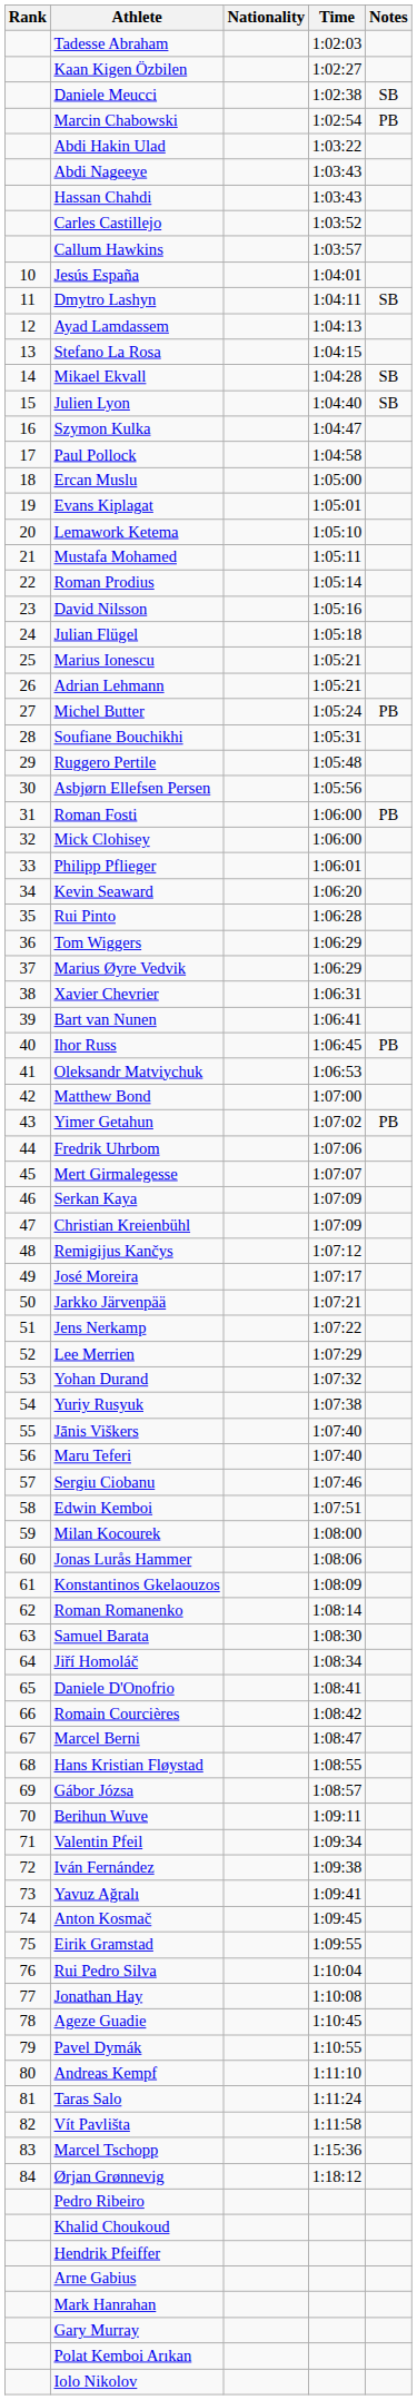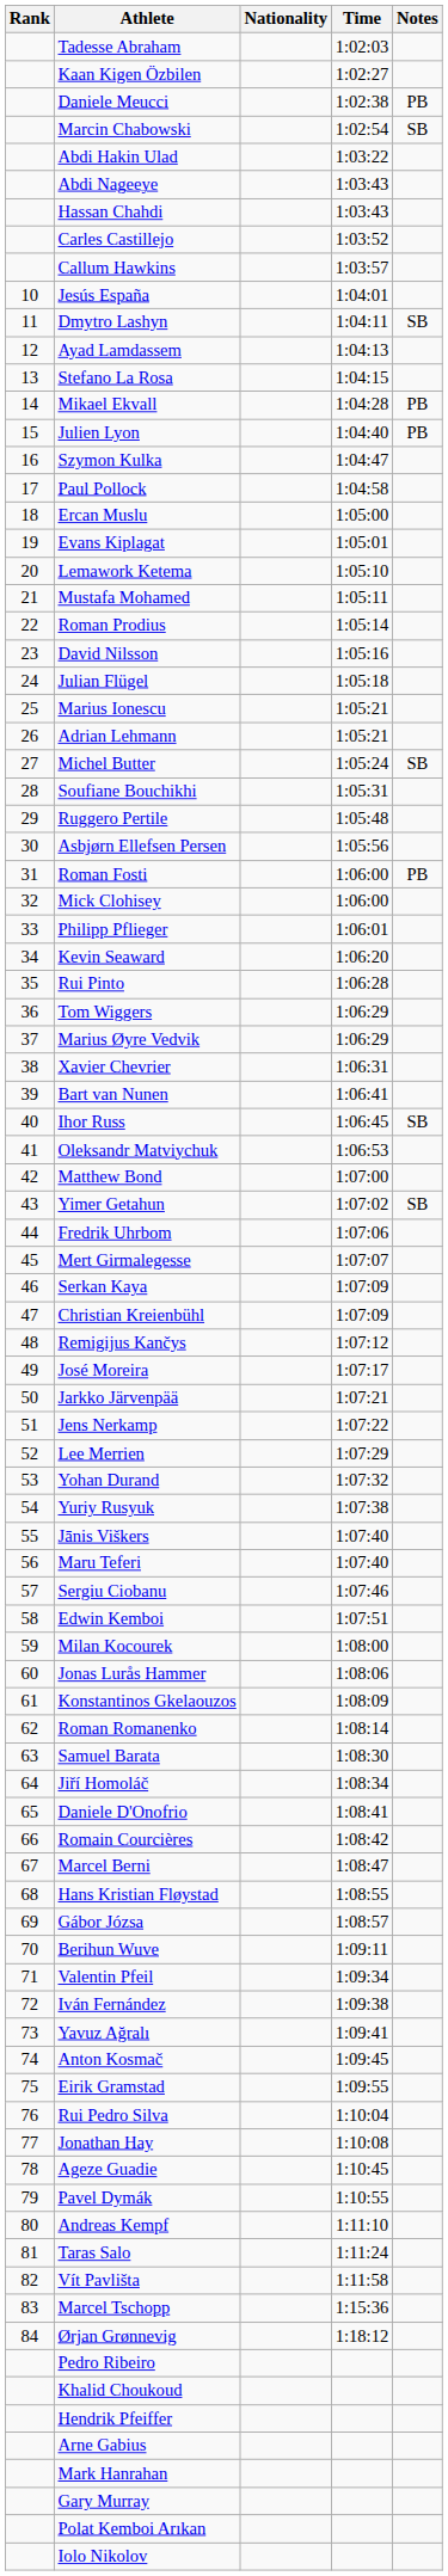Daniele Meucci | Notes: SB -> PB
Marcin Chabowski | Notes: PB -> SB
Mikael Ekvall | Notes: SB -> PB
Julien Lyon | Notes: SB -> PB
Michel Butter | Notes: PB -> SB
Ihor Russ | Notes: PB -> SB
Yimer Getahun | Notes: PB -> SB
